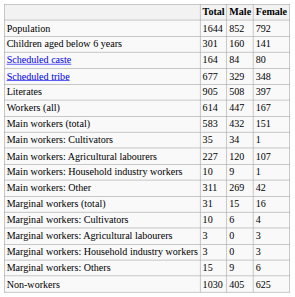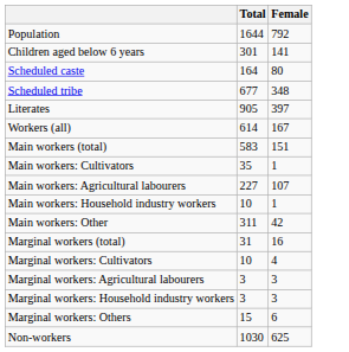- column: Male | 852 | 160 | 84 | 329 | 508 | 447 | 432 | 34 | 120 | 9 | 269 | 15 | 6 | 0 | 0 | 9 | 405
